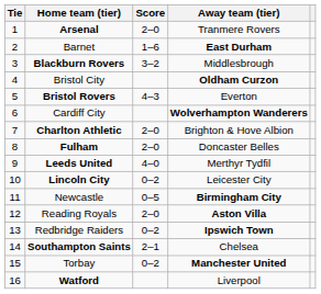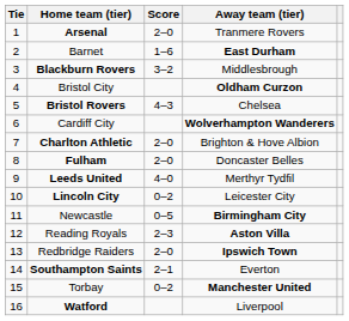Bristol Rovers | Away team (tier): Everton -> Chelsea
Reading Royals | Score: 2–0 -> 2–3
Redbridge Raiders | Score: 0–2 -> 2–0
Southampton Saints | Away team (tier): Chelsea -> Everton
